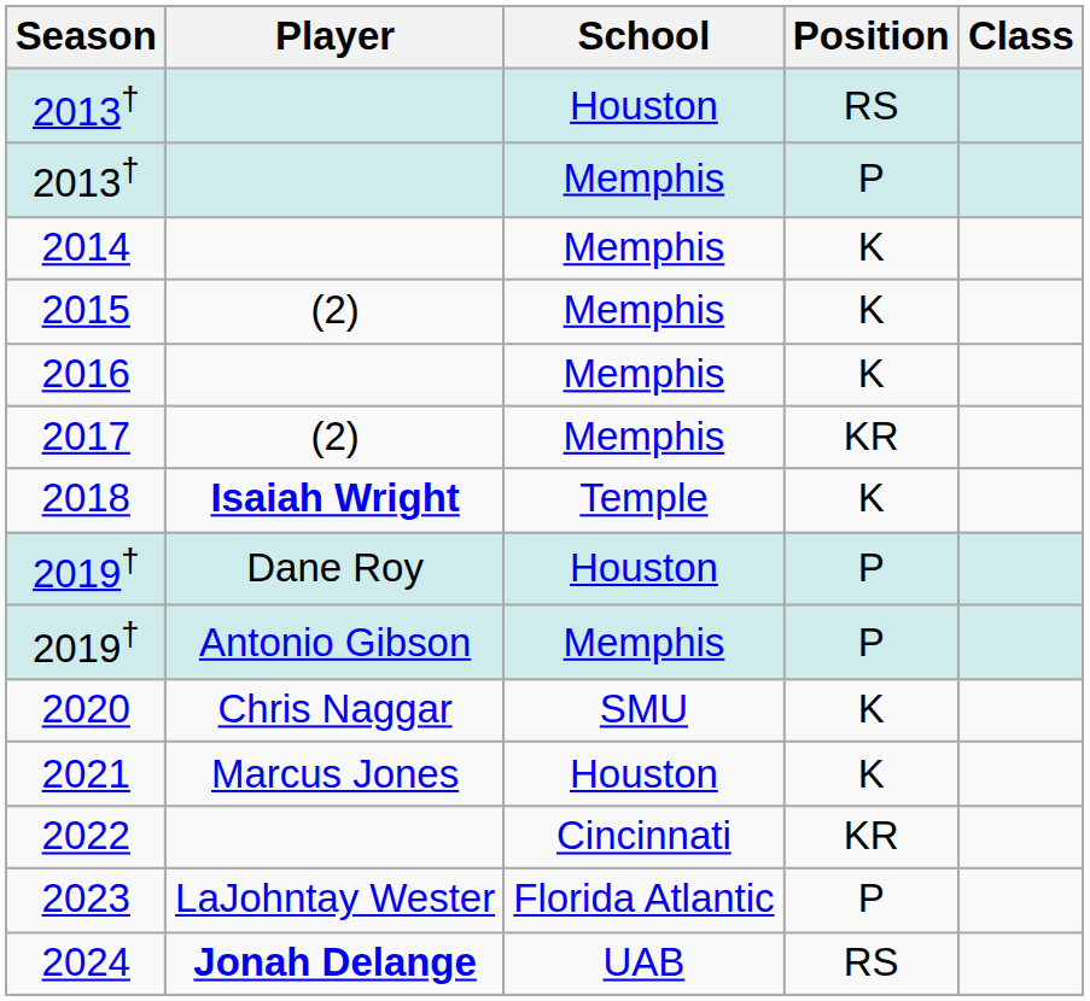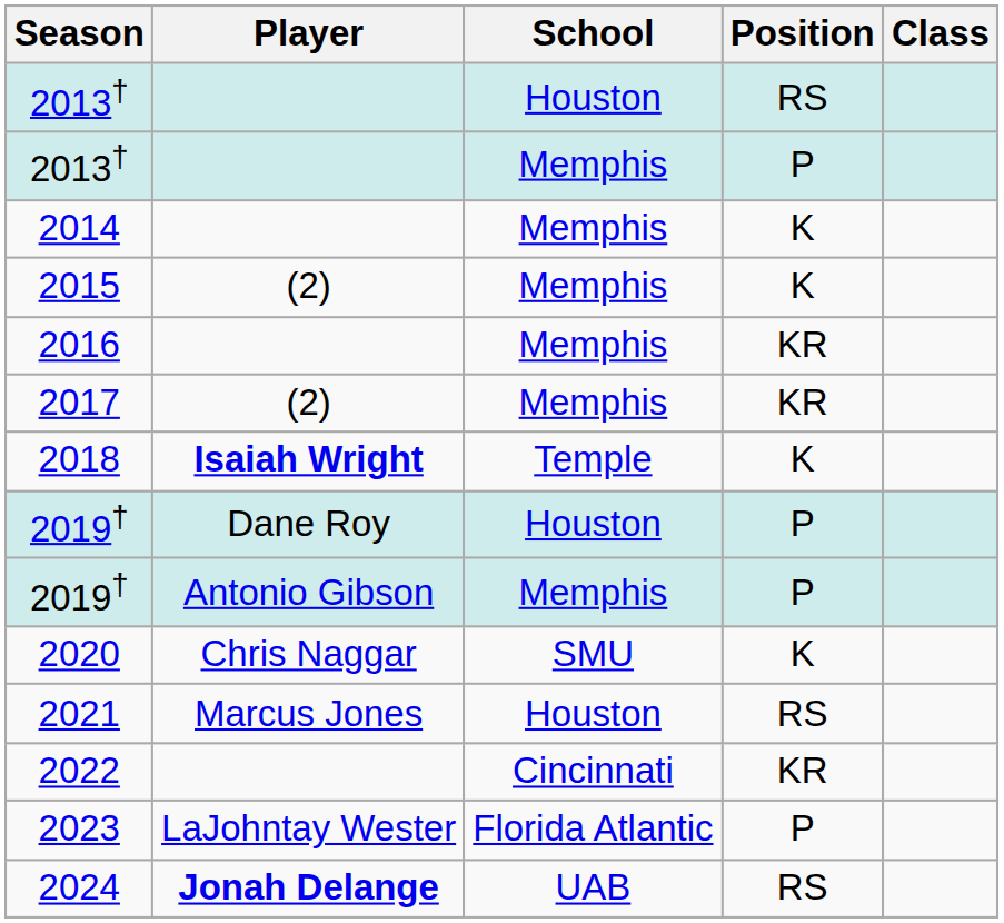2016 | Position: K -> KR
2021 | Position: K -> RS
